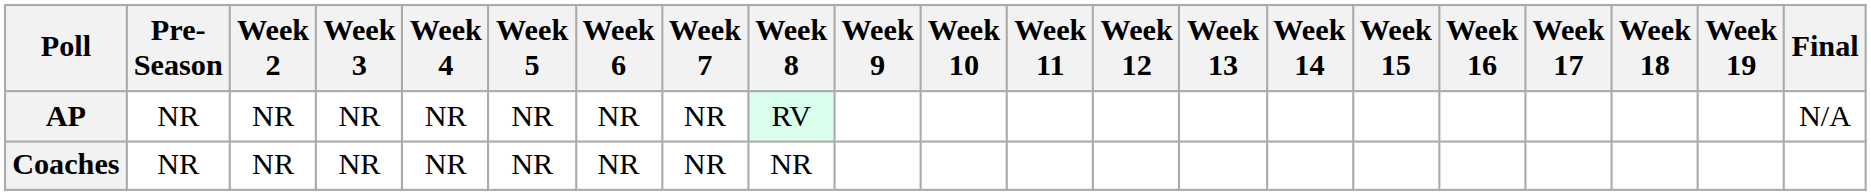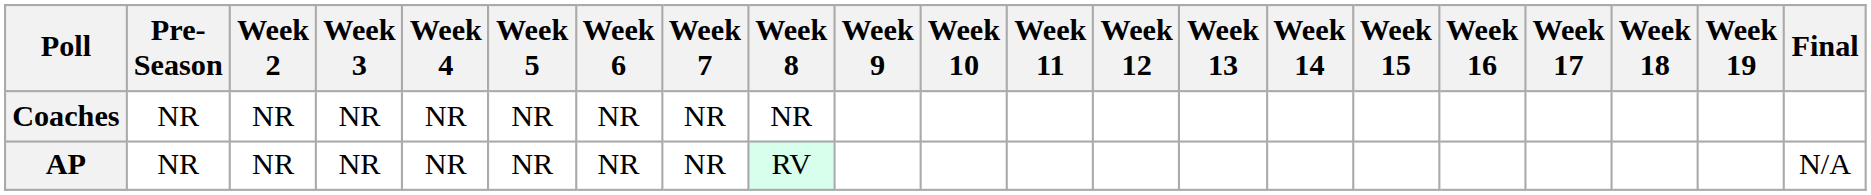rows swapped: AP <-> Coaches
